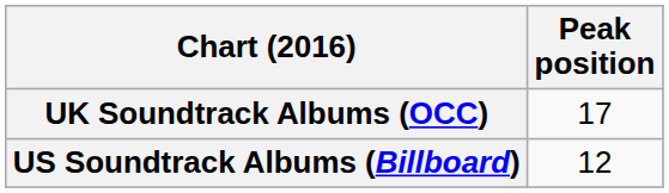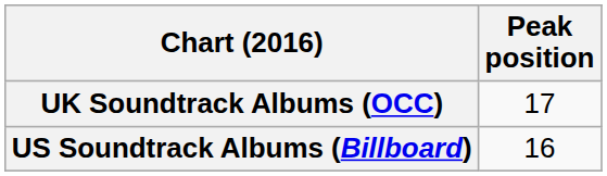US Soundtrack Albums (Billboard) | Peak position: 12 -> 16
